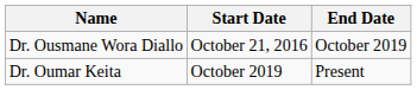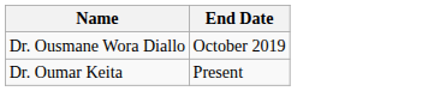- column: Start Date | October 21, 2016 | October 2019
